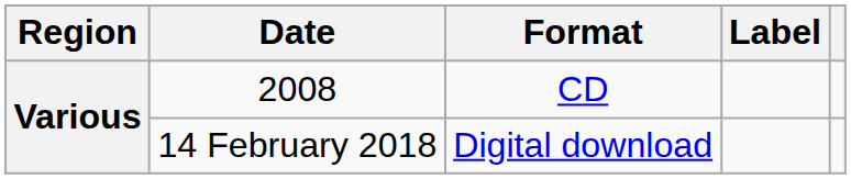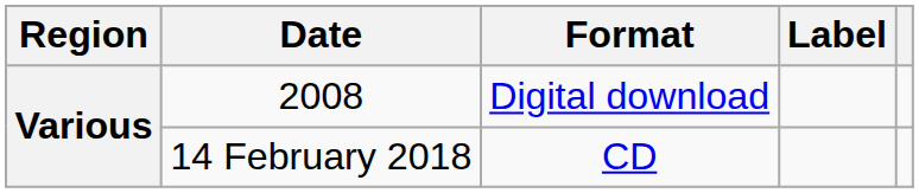2008 | Format: CD -> Digital download
14 February 2018 | Format: Digital download -> CD
